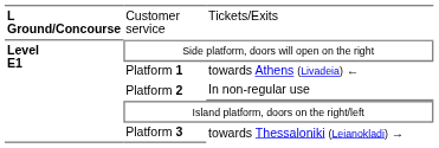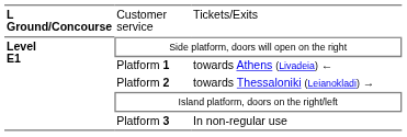Platform 2 | column 3: In non-regular use -> towards Thessaloniki (Leianokladi) →
Platform 3 | column 3: towards Thessaloniki (Leianokladi) → -> In non-regular use
